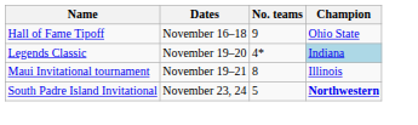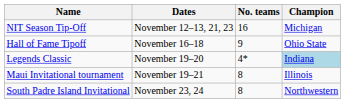+ row: NIT Season Tip-Off | November 12–13, 21, 23 | 16 | Michigan
South Padre Island Invitational | No. teams: 5 -> 8
South Padre Island Invitational | Champion: bold -> normal
